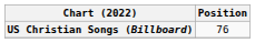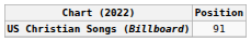US Christian Songs (Billboard) | Position: 76 -> 91
